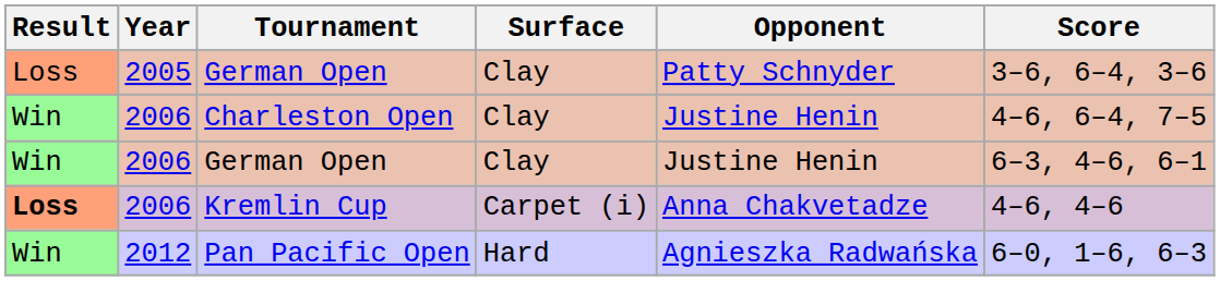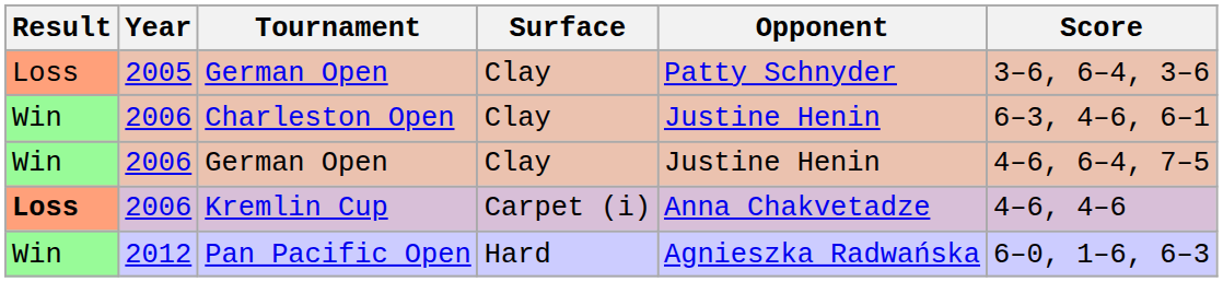Charleston Open | Score: 4–6, 6–4, 7–5 -> 6–3, 4–6, 6–1
2006 / German Open | Score: 6–3, 4–6, 6–1 -> 4–6, 6–4, 7–5
